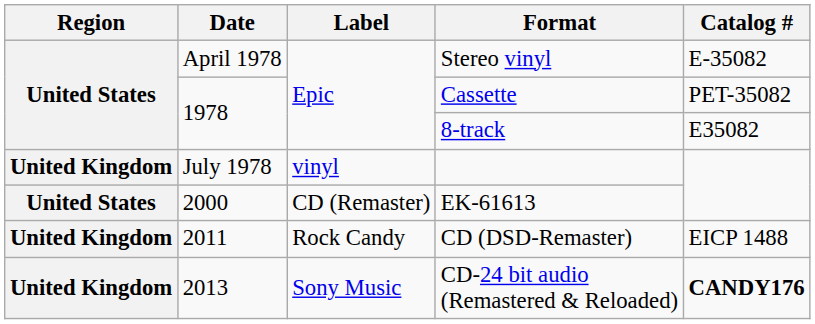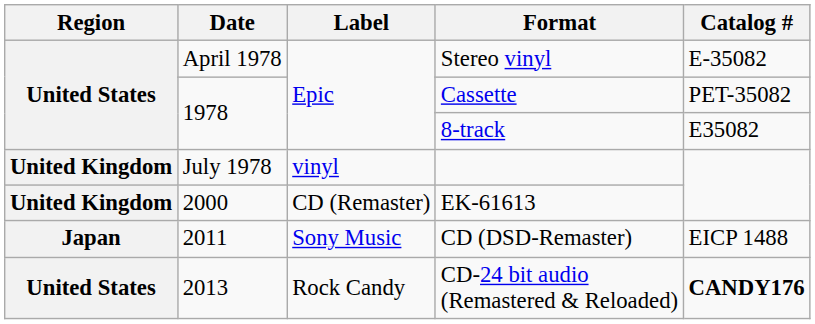EK-61613 | Region: United States -> United Kingdom
CD (DSD-Remaster) | Region: United Kingdom -> Japan
CD (DSD-Remaster) | Label: Rock Candy -> Sony Music
CD-24 bit audio (Remastered & Reloaded) | Region: United Kingdom -> United States
CD-24 bit audio (Remastered & Reloaded) | Label: Sony Music -> Rock Candy
